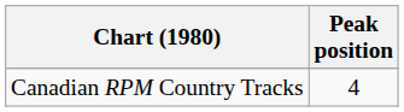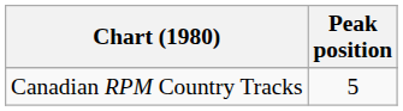Canadian RPM Country Tracks | Peak position: 4 -> 5
